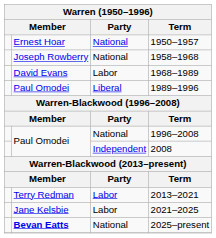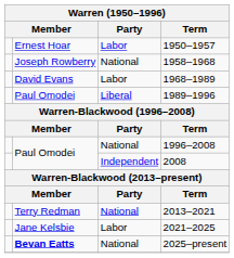1950–1957 | Party: National -> Labor
2013–2021 | Party: Labor -> National
